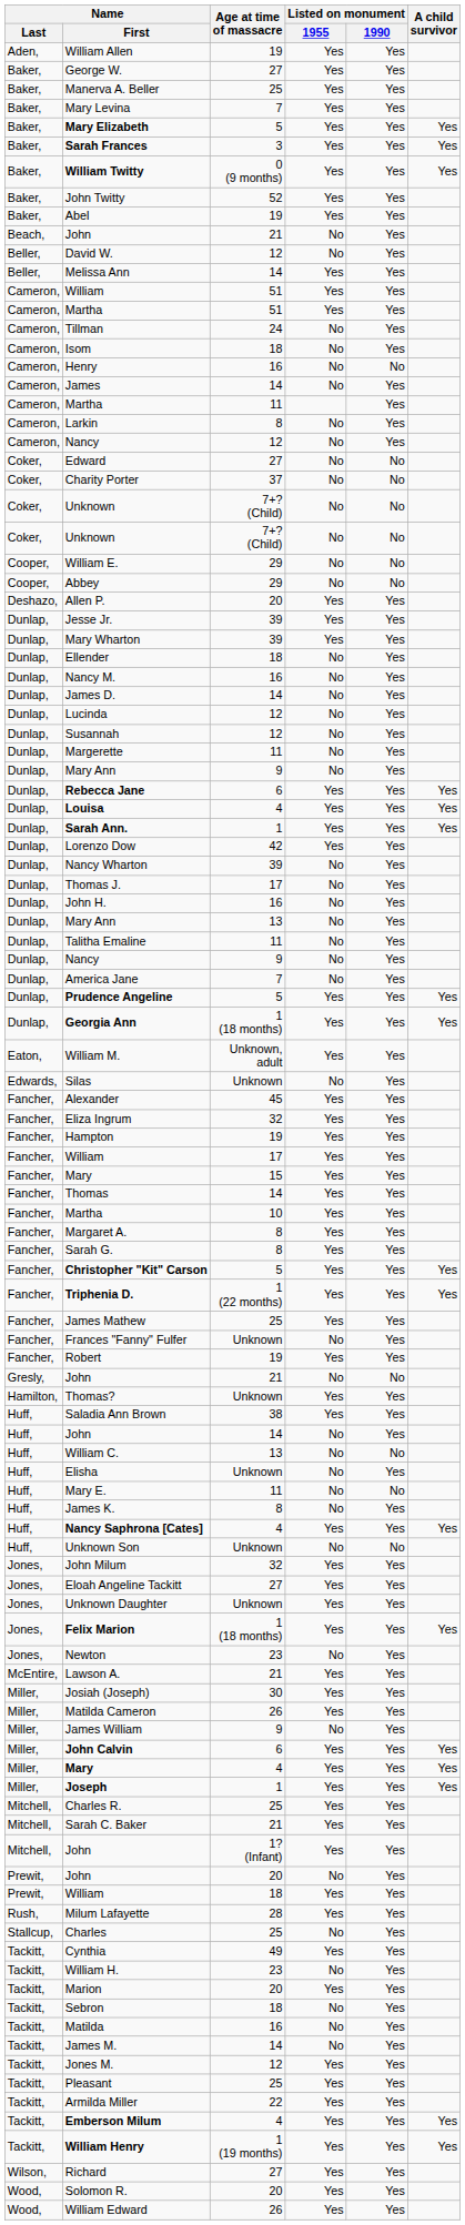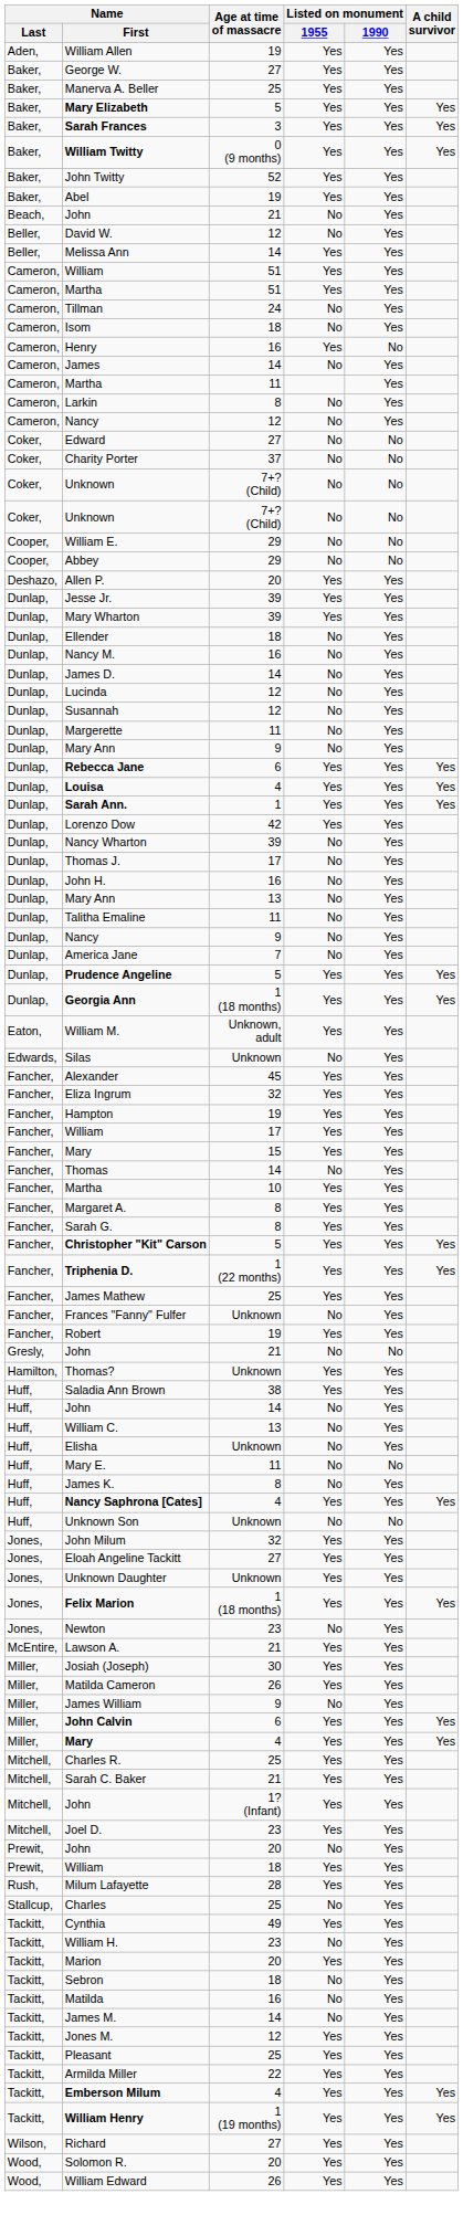- row: Baker, | Mary Levina | 7 | Yes | Yes
Henry | Listed on monument / 1955: No -> Yes
Thomas | Listed on monument / 1955: Yes -> No
William C. | Listed on monument / 1990: No -> Yes
- row: Miller, | Joseph | 1 | Yes | Yes | Yes
+ row: Mitchell, | Joel D. | 23 | Yes | Yes
